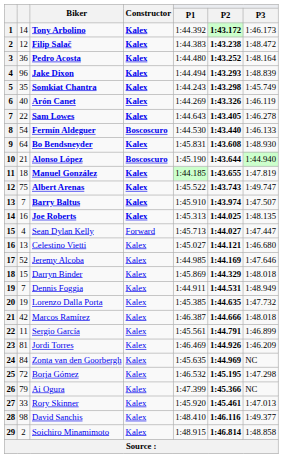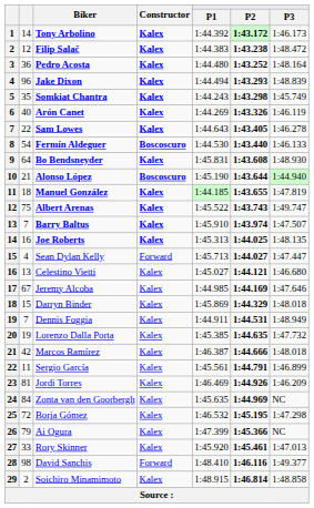Jeremy Alcoba | column 2: 52 -> 67
David Sanchis | Constructor: Kalex -> Forward
